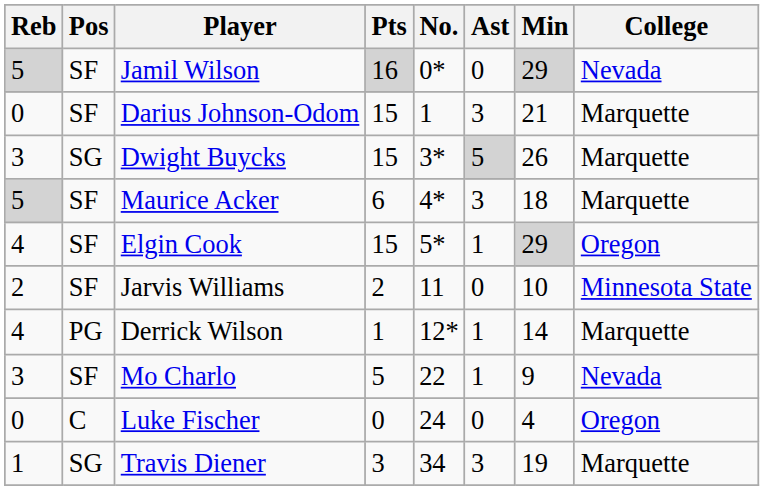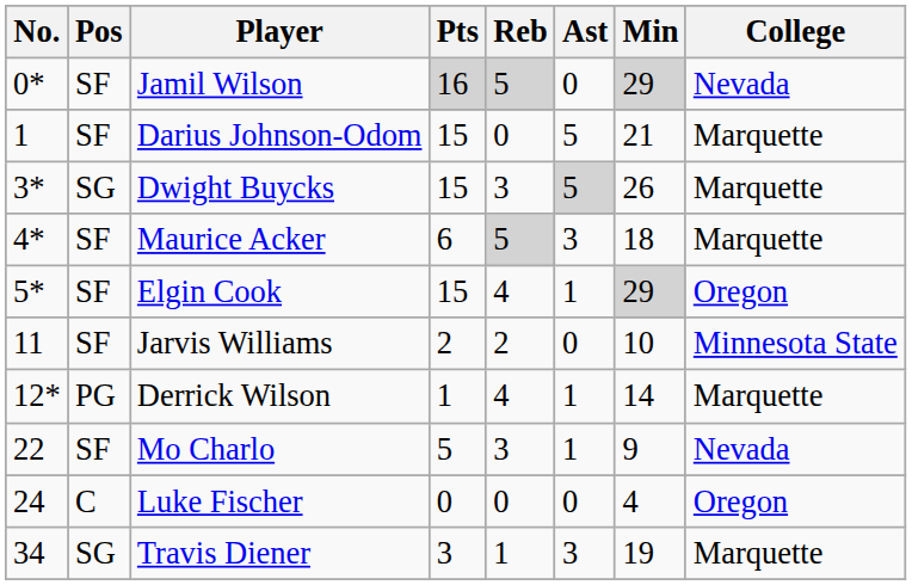columns swapped: No. <-> Reb
Darius Johnson-Odom | Ast: 3 -> 5
